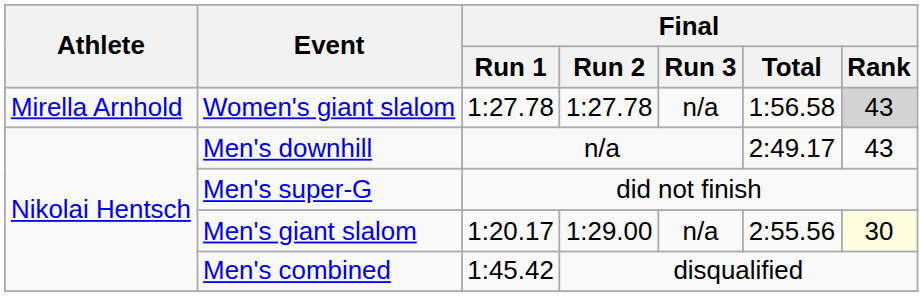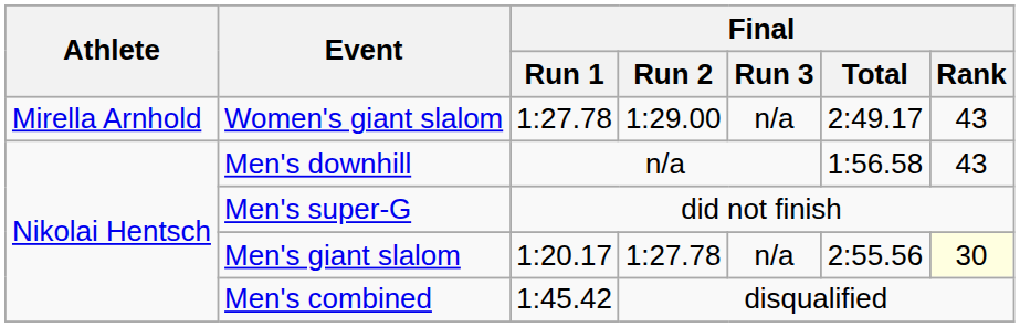Women's giant slalom | Final / Run 2: 1:27.78 -> 1:29.00
Women's giant slalom | Final / Total: 1:56.58 -> 2:49.17
Women's giant slalom | Final / Rank: lightgrey background -> no background
Men's downhill | Final / Total: 2:49.17 -> 1:56.58
Men's giant slalom | Final / Run 2: 1:29.00 -> 1:27.78
